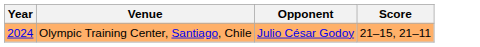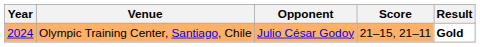+ column: Result | Gold
